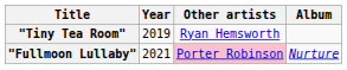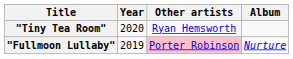"Tiny Tea Room" | Year: 2019 -> 2020
"Fullmoon Lullaby" | Year: 2021 -> 2019
